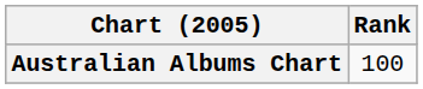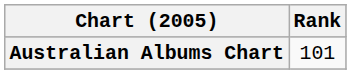Australian Albums Chart | Rank: 100 -> 101
